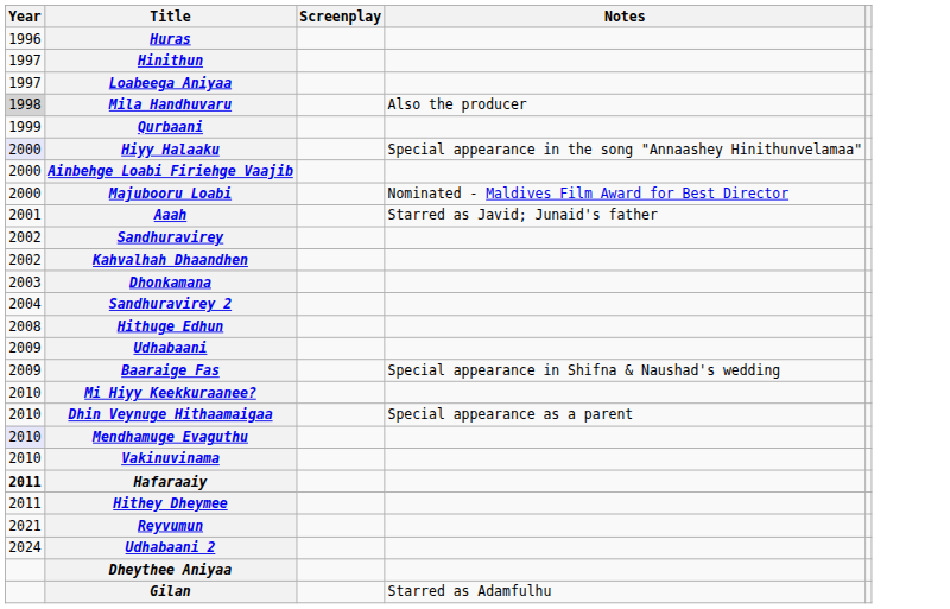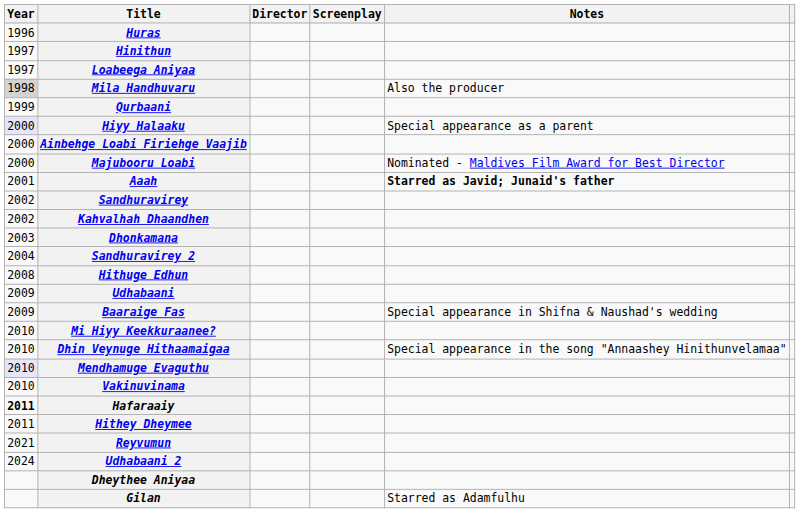+ column: Director
Hiyy Halaaku | Notes: Special appearance in the song "Annaashey Hinithunvelamaa" -> Special appearance as a parent
Aaah | Notes: normal -> bold
Dhin Veynuge Hithaamaigaa | Notes: Special appearance as a parent -> Special appearance in the song "Annaashey Hinithunvelamaa"
